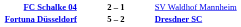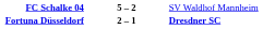FC Schalke 04 | column 2: 2 – 1 -> 5 – 2
Fortuna Düsseldorf | column 2: 5 – 2 -> 2 – 1
